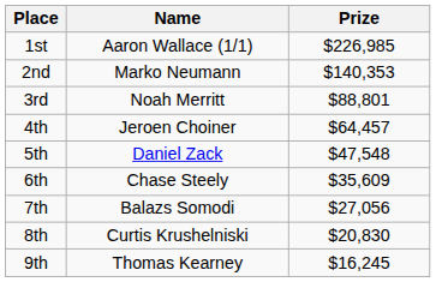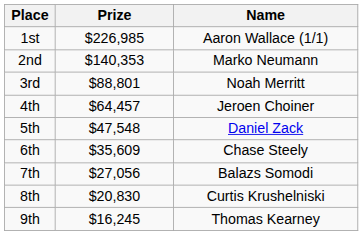columns swapped: Name <-> Prize
